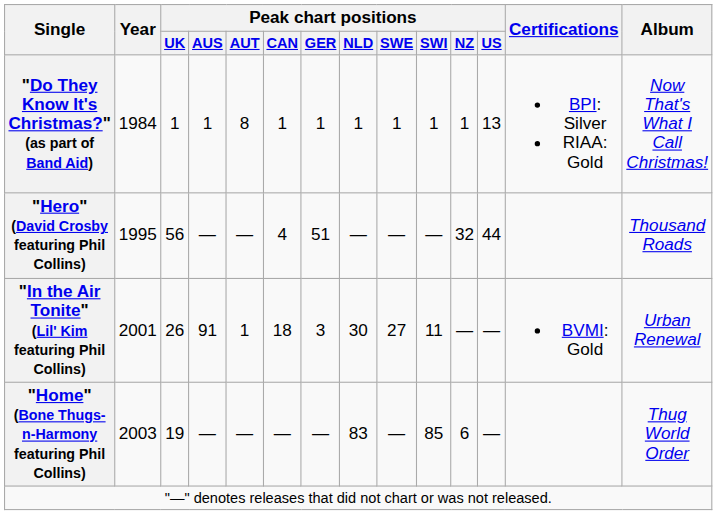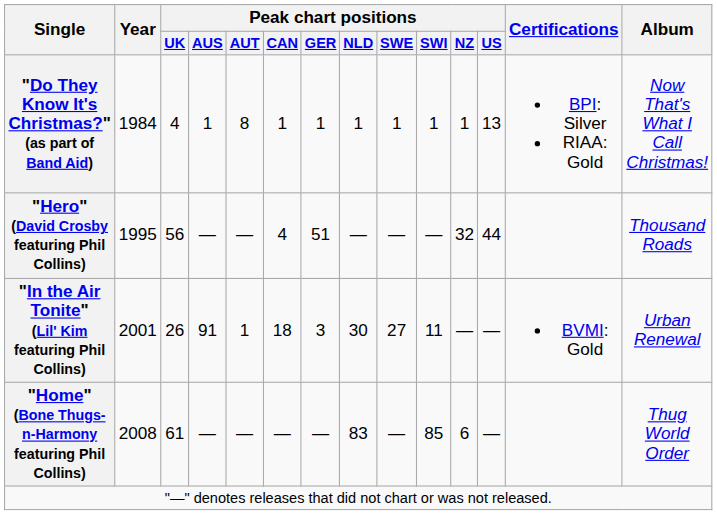"Do They Know It's Christmas?" (as part of Band Aid) | Peak chart positions / UK: 1 -> 4
"Home" (Bone Thugs-n-Harmony featuring Phil Collins) | Year: 2003 -> 2008
"Home" (Bone Thugs-n-Harmony featuring Phil Collins) | Peak chart positions / UK: 19 -> 61
